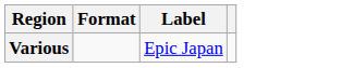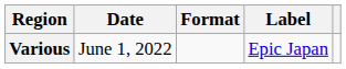+ column: Date | June 1, 2022
